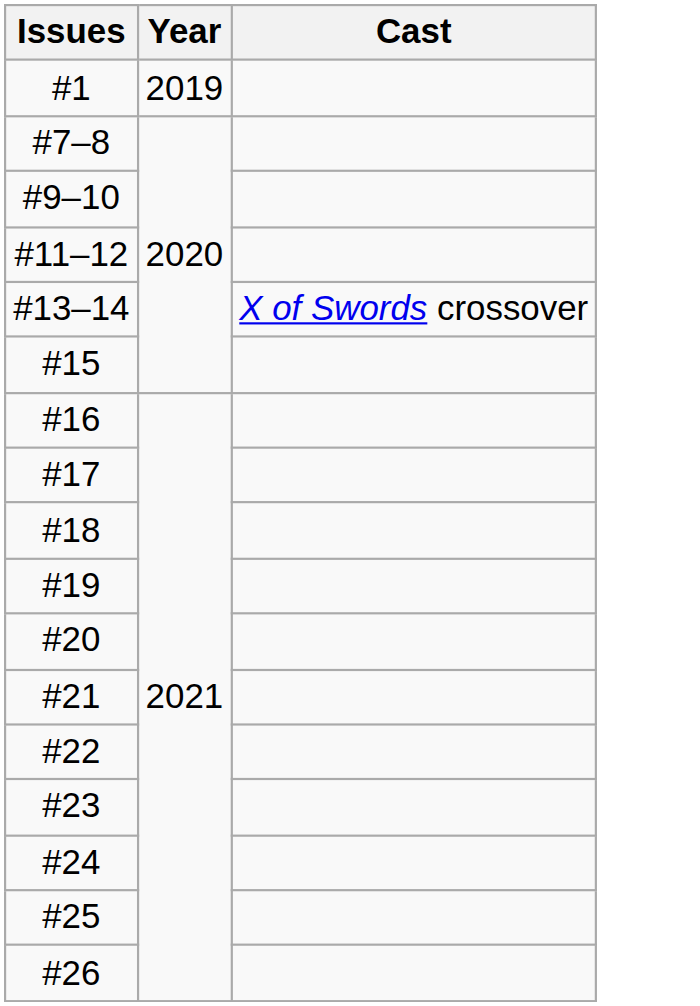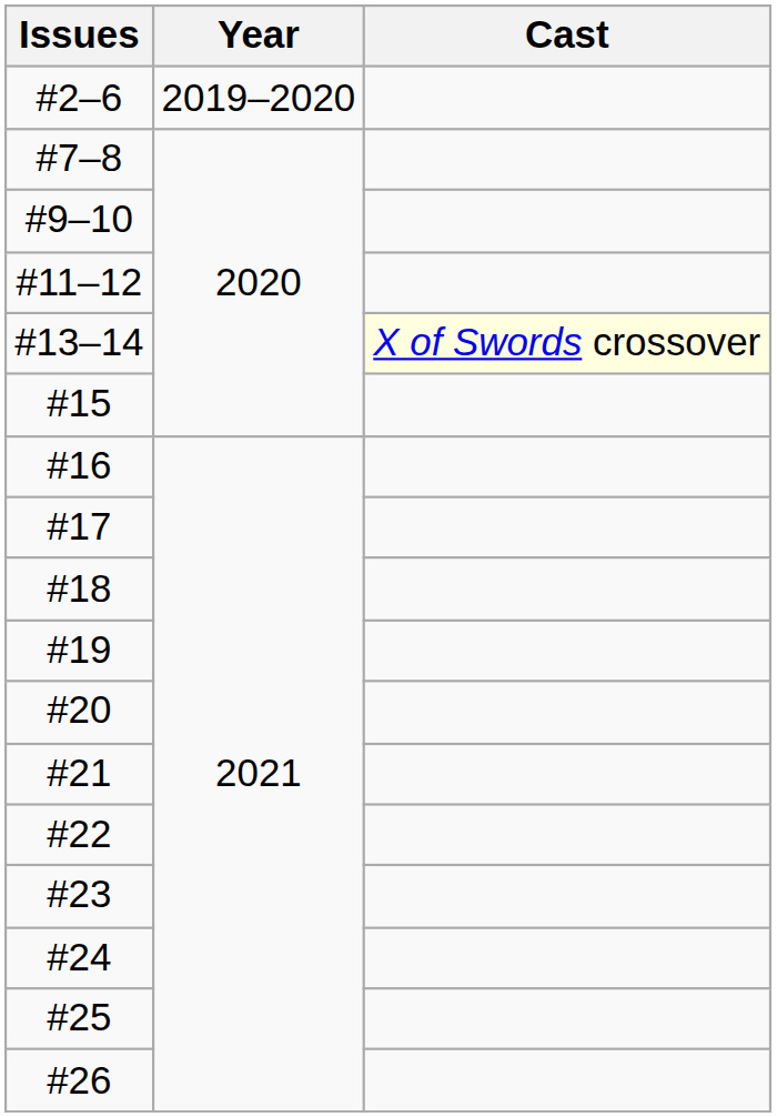- row: #1 | 2019
+ row: #2–6 | 2019–2020
#13–14 | Cast: no background -> lightyellow background
